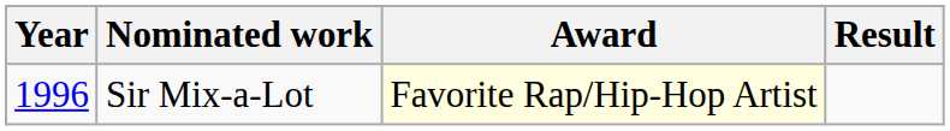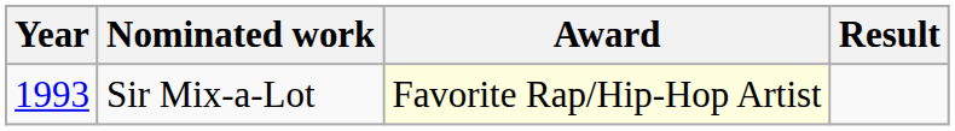Sir Mix-a-Lot | Year: 1996 -> 1993
